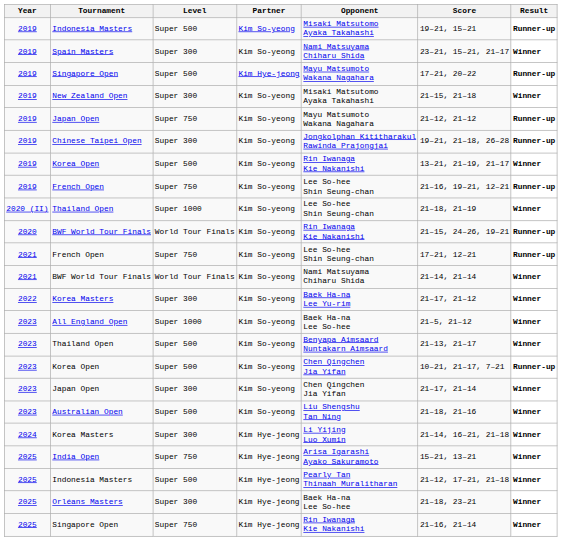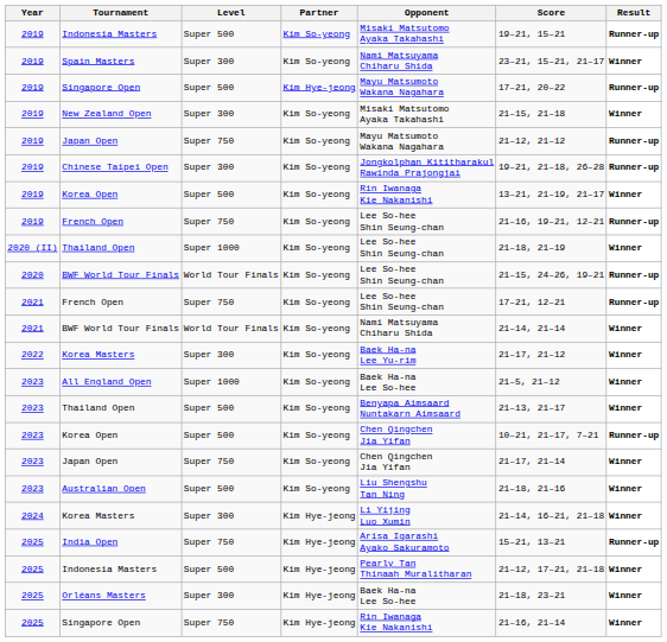2020 / BWF World Tour Finals | Opponent: Rin Iwanaga Kie Nakanishi -> Lee So-hee Shin Seung-chan
2023 / Japan Open | Level: Super 300 -> Super 750
India Open | Result: Winner -> Runner-up
